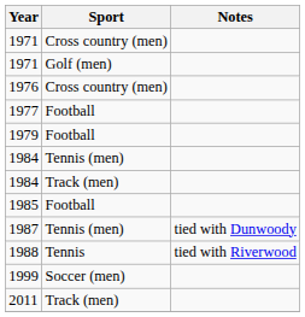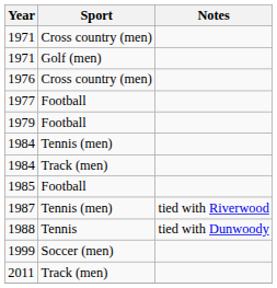1987 | Notes: tied with Dunwoody -> tied with Riverwood
1988 | Notes: tied with Riverwood -> tied with Dunwoody
